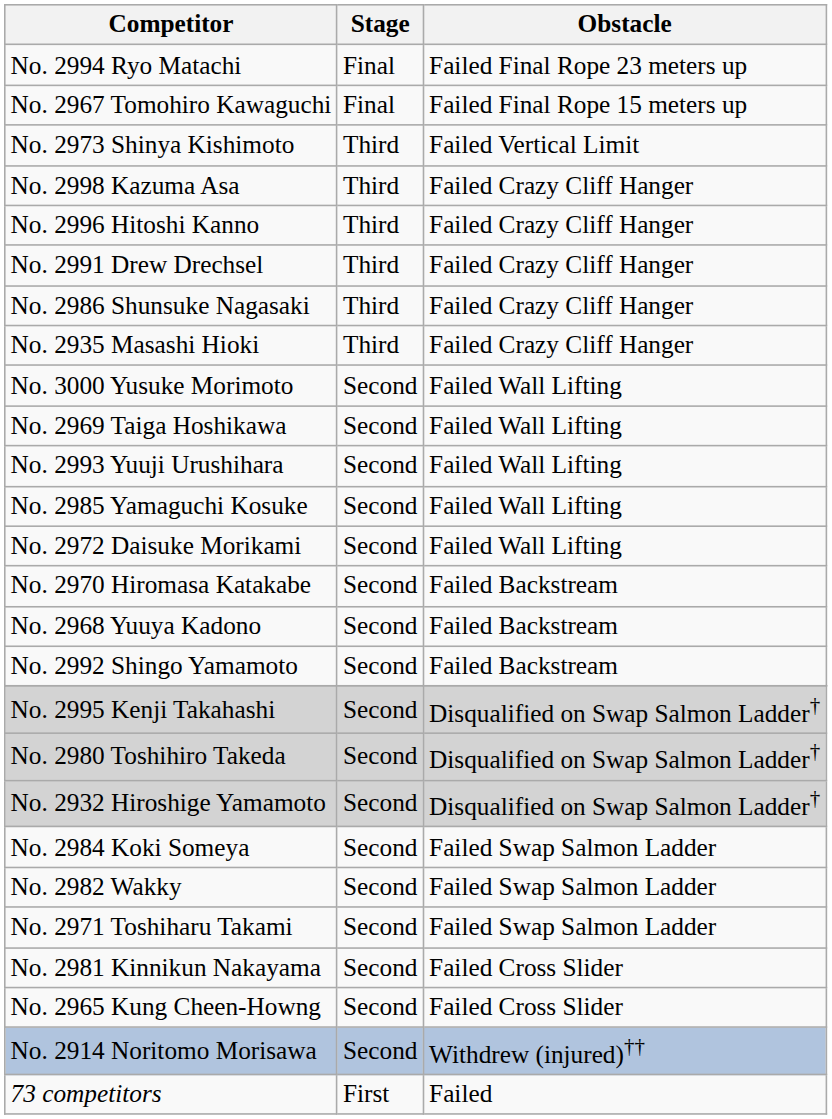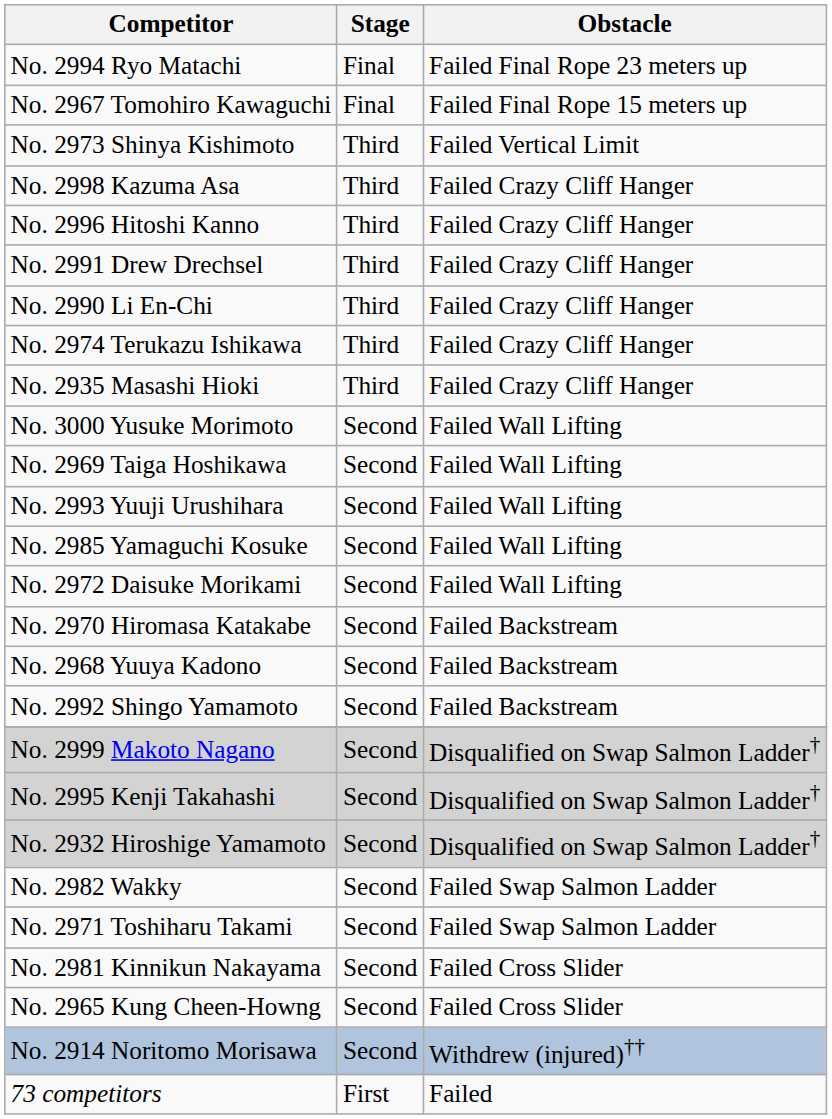+ row: No. 2990 Li En-Chi | Third | Failed Crazy Cliff Hanger
- row: No. 2986 Shunsuke Nagasaki | Third | Failed Crazy Cliff Hanger
+ row: No. 2974 Terukazu Ishikawa | Third | Failed Crazy Cliff Hanger
+ row: No. 2999 Makoto Nagano | Second | Disqualified on Swap Salmon Ladder†
- row: No. 2980 Toshihiro Takeda | Second | Disqualified on Swap Salmon Ladder†
- row: No. 2984 Koki Someya | Second | Failed Swap Salmon Ladder
